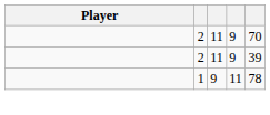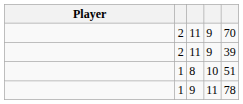+ row: 1 | 8 | 10 | 51
